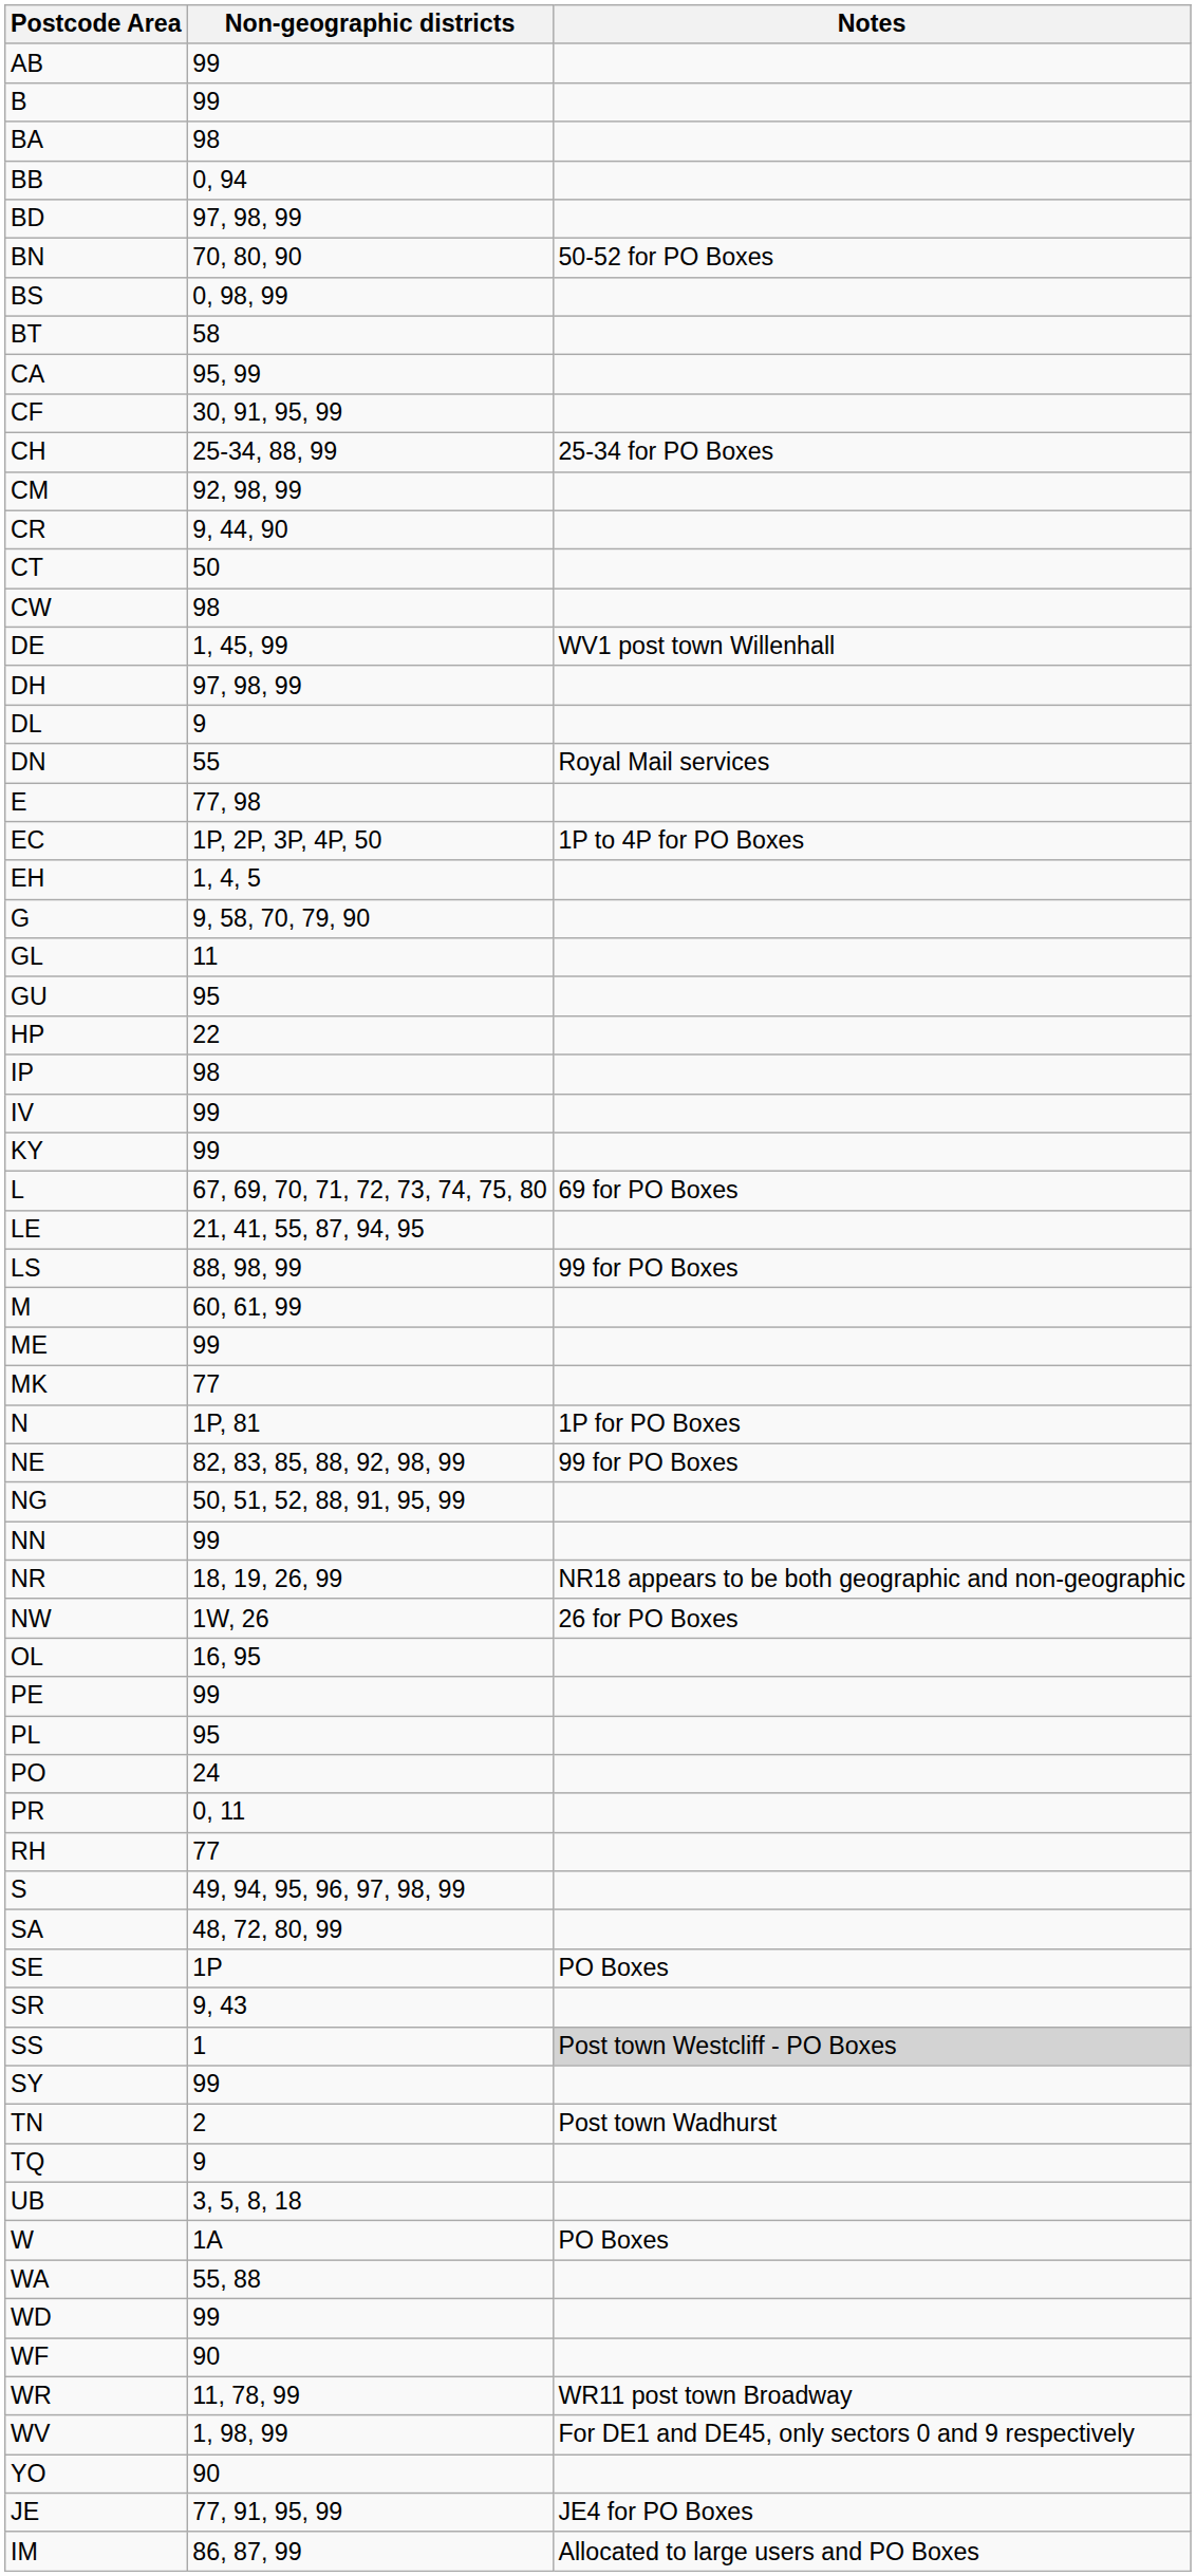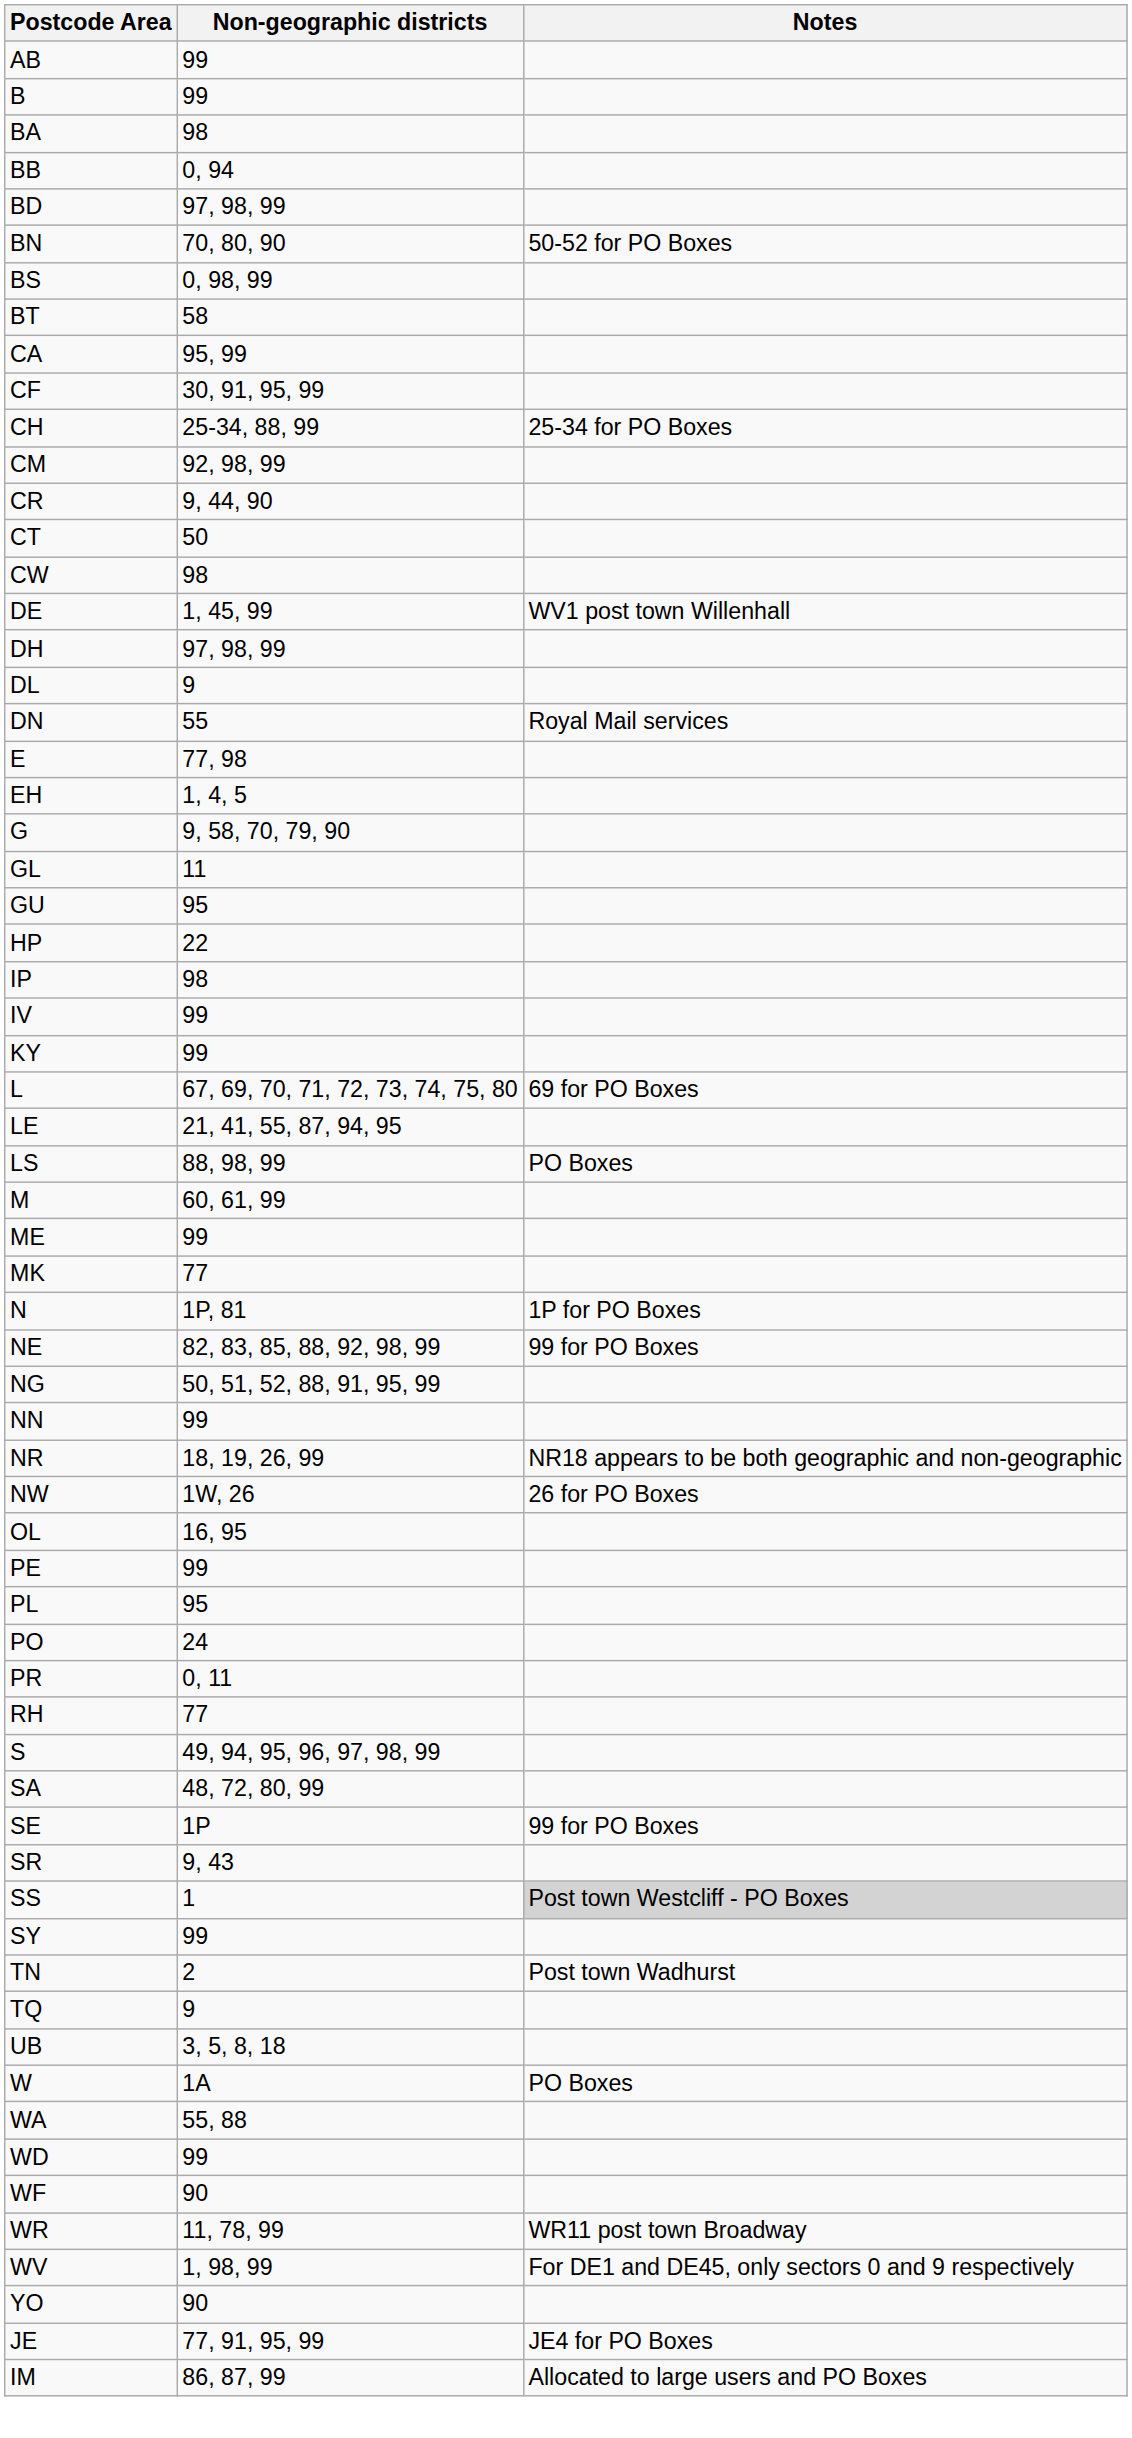- row: EC | 1P, 2P, 3P, 4P, 50 | 1P to 4P for PO Boxes
LS | Notes: 99 for PO Boxes -> PO Boxes
SE | Notes: PO Boxes -> 99 for PO Boxes
